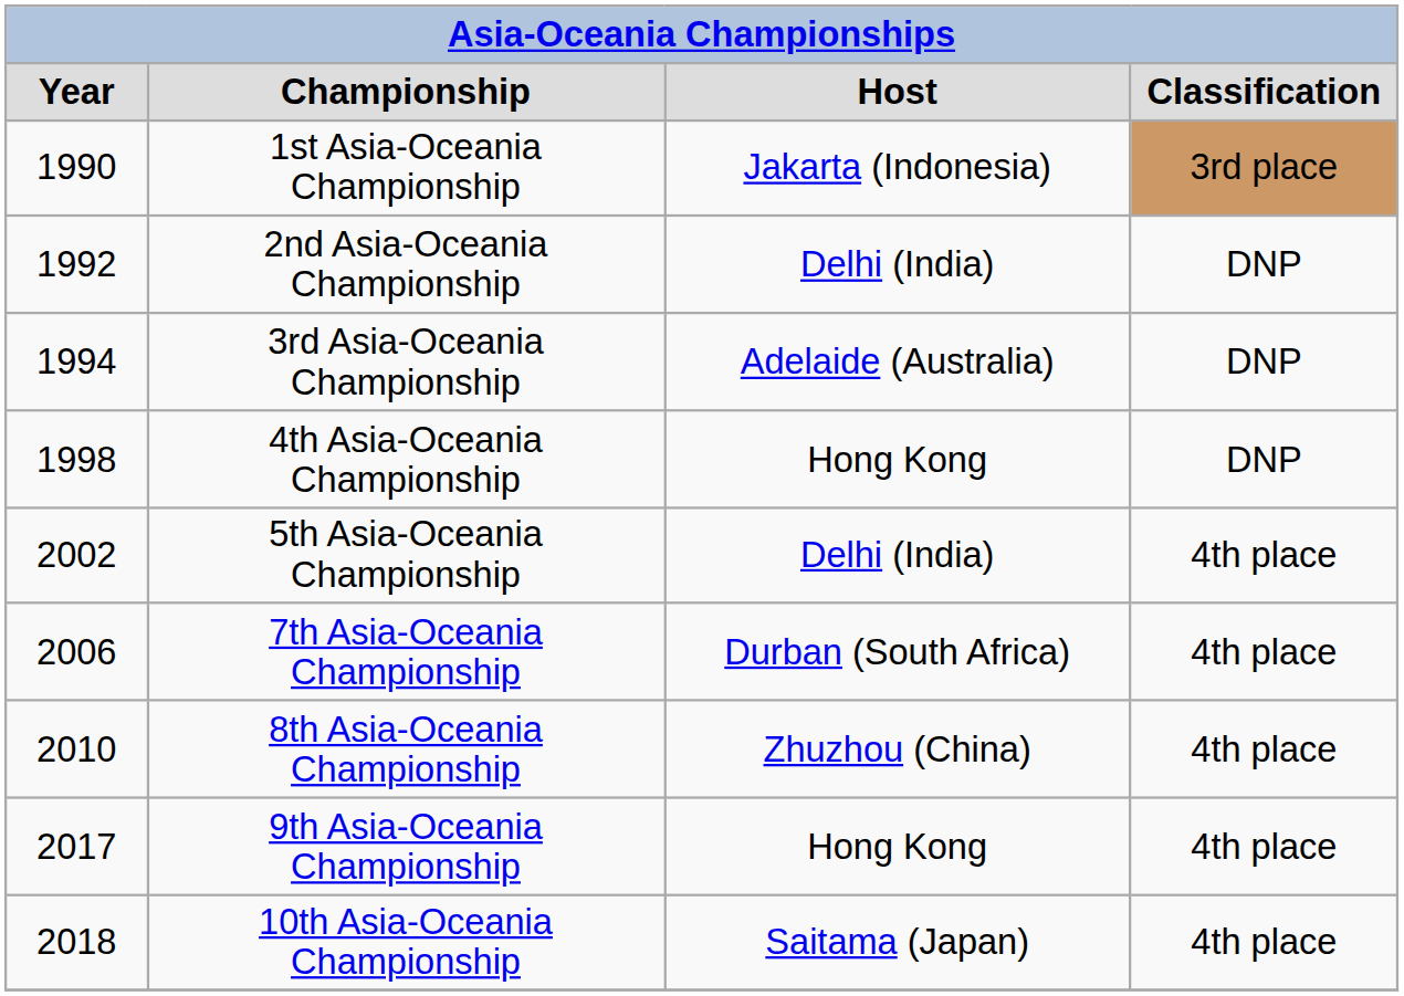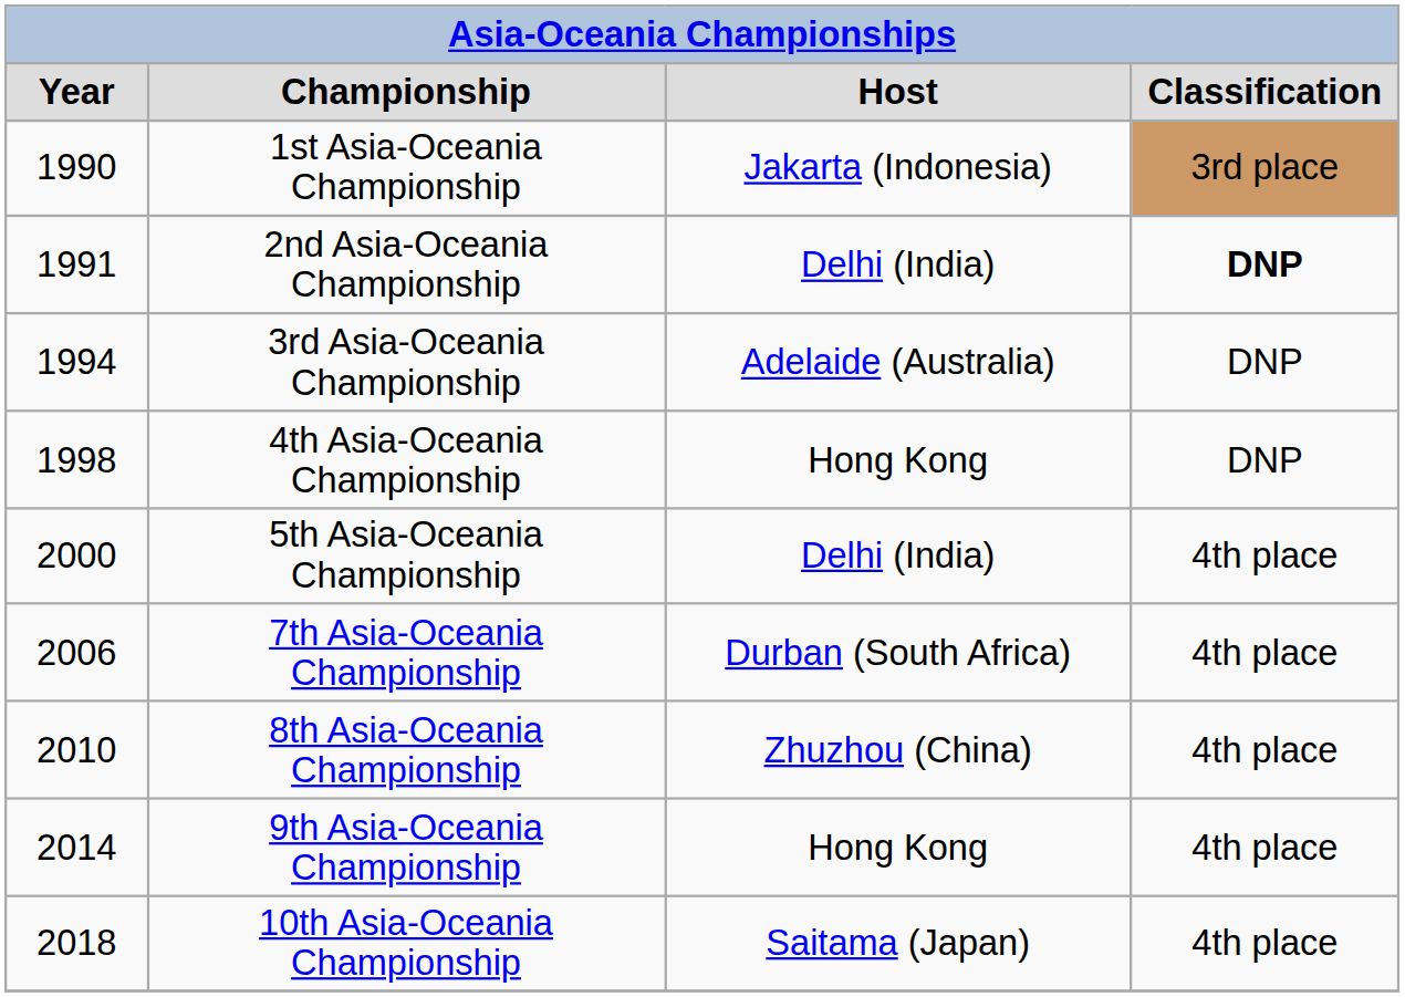2nd Asia-Oceania Championship | column 1: 1992 -> 1991
2nd Asia-Oceania Championship | column 4: normal -> bold
5th Asia-Oceania Championship | column 1: 2002 -> 2000
9th Asia-Oceania Championship | column 1: 2017 -> 2014
